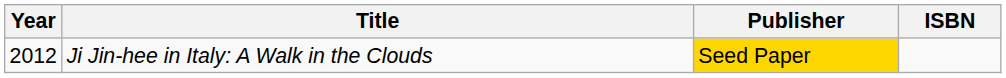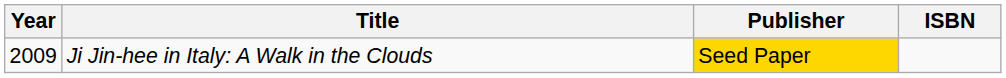Ji Jin-hee in Italy: A Walk in the Clouds | Year: 2012 -> 2009
